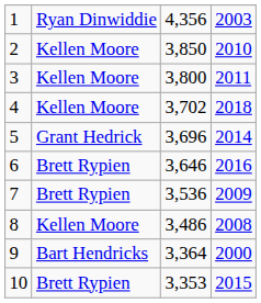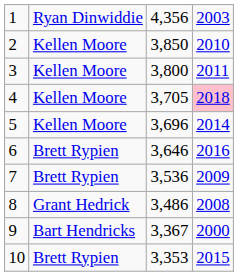4 | column 3: 3,702 -> 3,705
4 | column 4: no background -> pink background
5 | column 2: Grant Hedrick -> Kellen Moore
8 | column 2: Kellen Moore -> Grant Hedrick
9 | column 3: 3,364 -> 3,367
